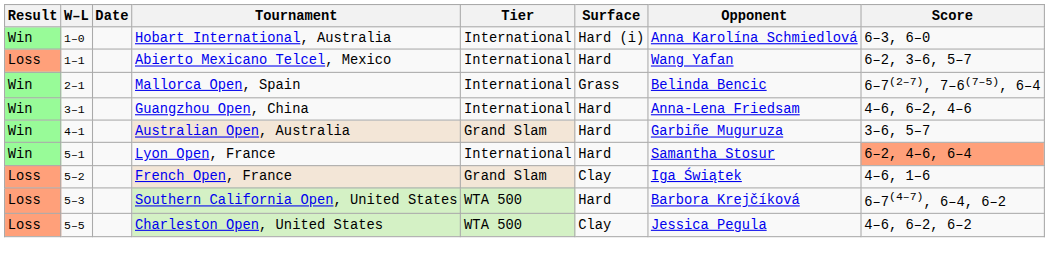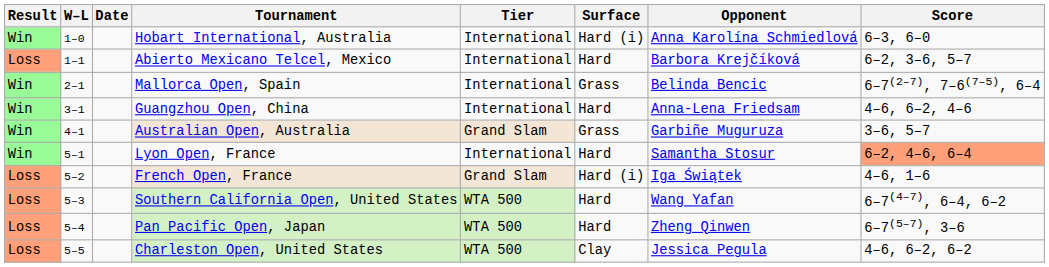Abierto Mexicano Telcel, Mexico | Opponent: Wang Yafan -> Barbora Krejčíková
Australian Open, Australia | Surface: Hard -> Grass
French Open, France | Surface: Clay -> Hard (i)
Southern California Open, United States | Opponent: Barbora Krejčíková -> Wang Yafan
+ row: Loss | 5–4 | Pan Pacific Open, Japan | WTA 500 | Hard | Zheng Qinwen | 6–7(5–7), 3–6
